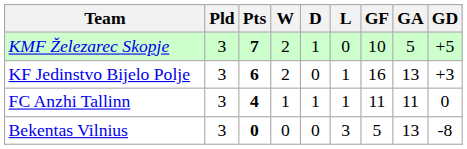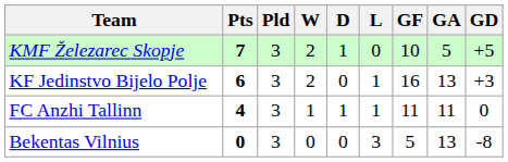columns swapped: Pts <-> Pld
